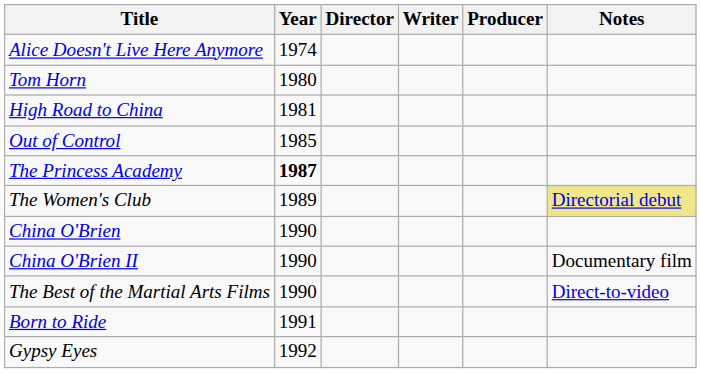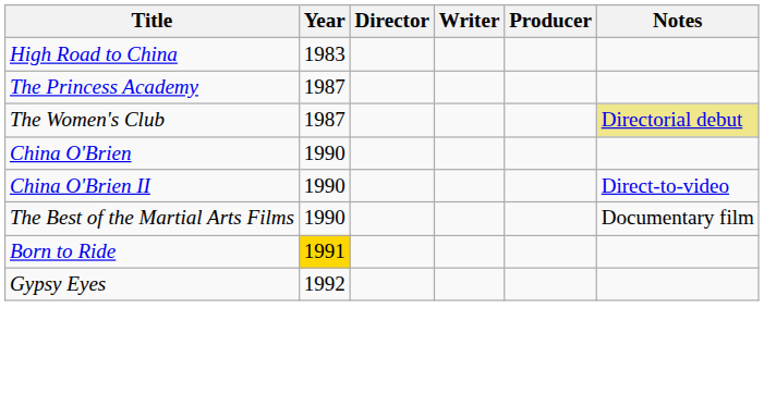- row: Alice Doesn't Live Here Anymore | 1974
- row: Tom Horn | 1980
High Road to China | Year: 1981 -> 1983
- row: Out of Control | 1985
The Princess Academy | Year: bold -> normal
The Women's Club | Year: 1989 -> 1987
China O'Brien II | Notes: Documentary film -> Direct-to-video
The Best of the Martial Arts Films | Notes: Direct-to-video -> Documentary film
Born to Ride | Year: no background -> gold background
